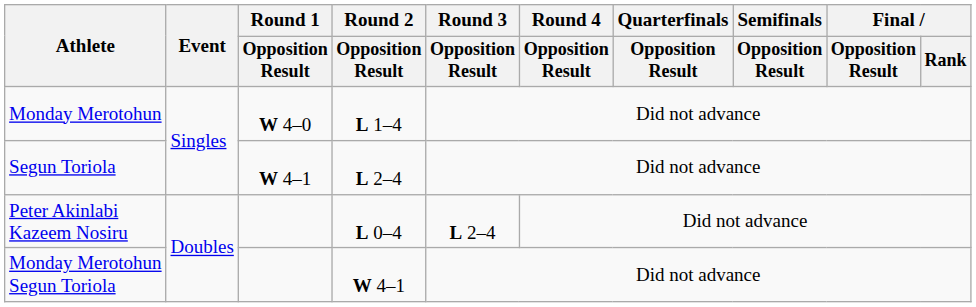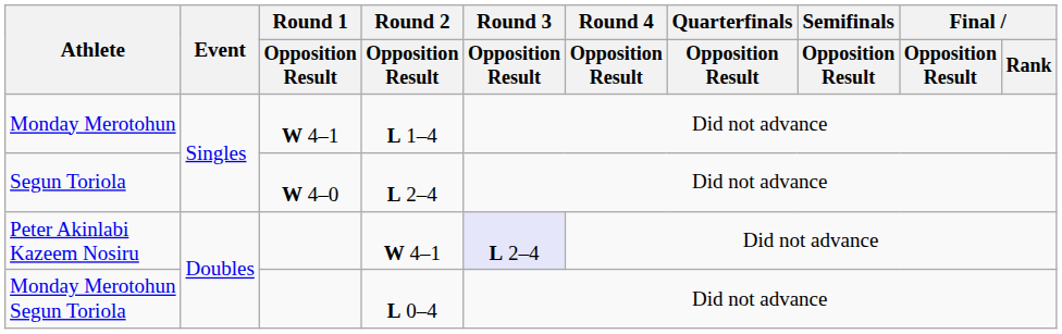Monday Merotohun | Round 1 / Opposition Result: W 4–0 -> W 4–1
Segun Toriola | Round 1 / Opposition Result: W 4–1 -> W 4–0
Peter Akinlabi Kazeem Nosiru | Round 2 / Opposition Result: L 0–4 -> W 4–1
Peter Akinlabi Kazeem Nosiru | Round 3 / Opposition Result: no background -> lavender background
Monday Merotohun Segun Toriola | Round 2 / Opposition Result: W 4–1 -> L 0–4
